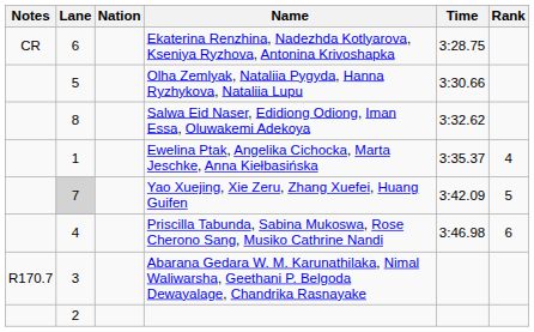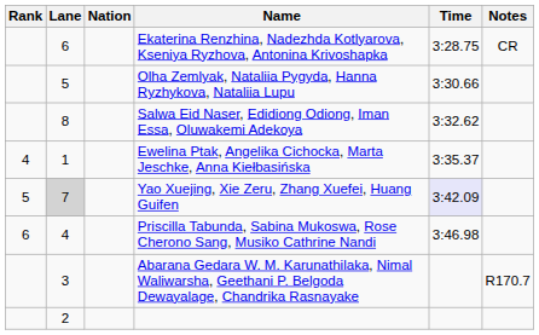columns swapped: Rank <-> Notes
Yao Xuejing, Xie Zeru, Zhang Xuefei, Huang Guifen | Time: no background -> lavender background
